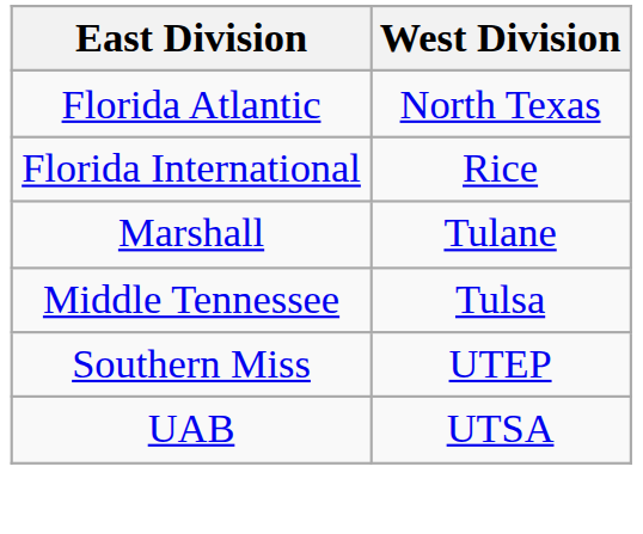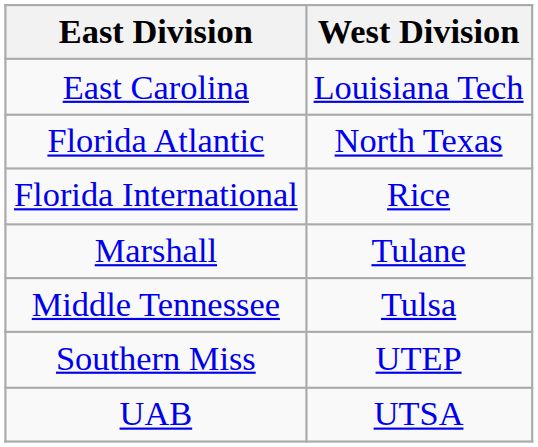+ row: East Carolina | Louisiana Tech
